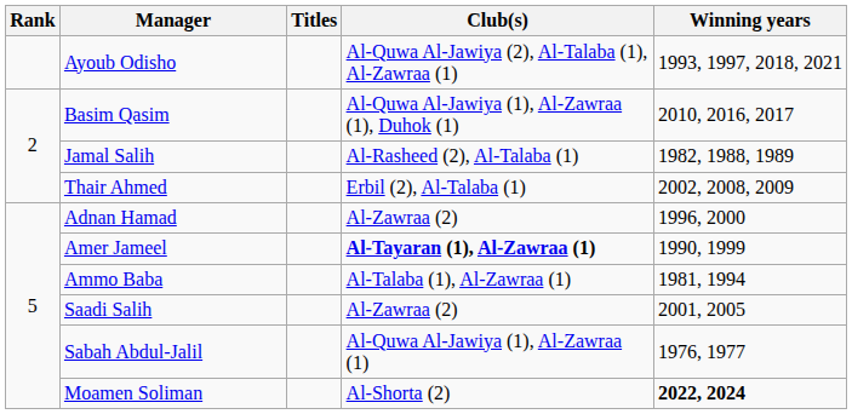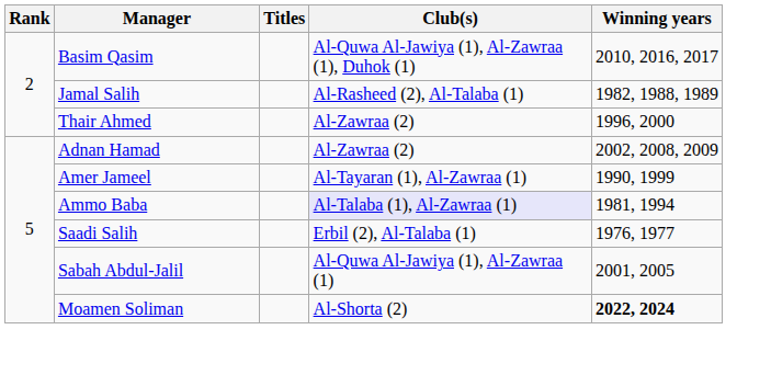- row: Ayoub Odisho | Al-Quwa Al-Jawiya (2), Al-Talaba (1), Al-Zawraa (1) | 1993, 1997, 2018, 2021
Thair Ahmed | Club(s): Erbil (2), Al-Talaba (1) -> Al-Zawraa (2)
Thair Ahmed | Winning years: 2002, 2008, 2009 -> 1996, 2000
Adnan Hamad | Winning years: 1996, 2000 -> 2002, 2008, 2009
Amer Jameel | Club(s): bold -> normal
Ammo Baba | Club(s): no background -> lavender background
Saadi Salih | Club(s): Al-Zawraa (2) -> Erbil (2), Al-Talaba (1)
Saadi Salih | Winning years: 2001, 2005 -> 1976, 1977
Sabah Abdul-Jalil | Winning years: 1976, 1977 -> 2001, 2005
